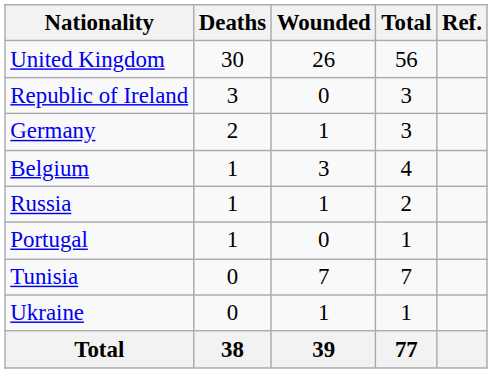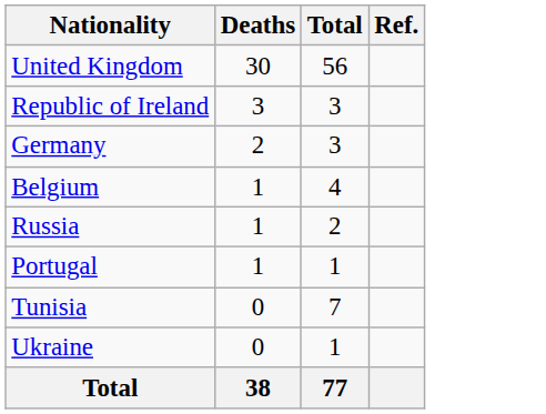- column: Wounded | 26 | 0 | 1 | 3 | 1 | 0 | 7 | 1 | 39
